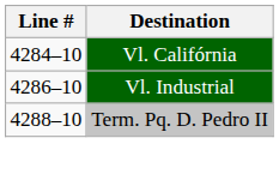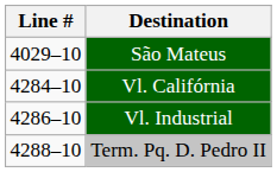+ row: 4029–10 | São Mateus
